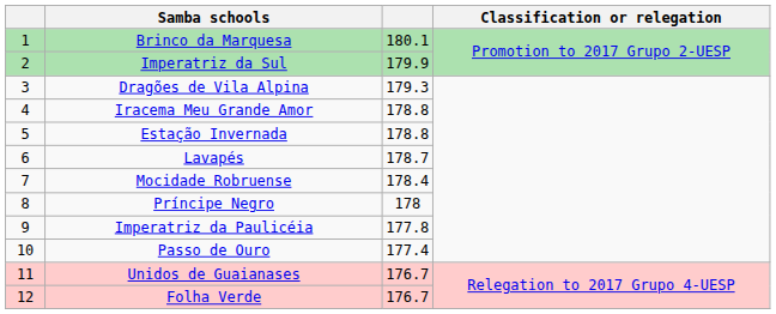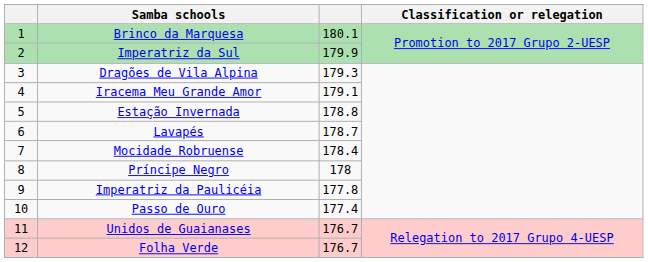Iracema Meu Grande Amor | column 3: 178.8 -> 179.1
